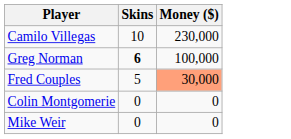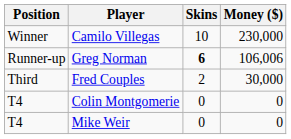+ column: Position | Winner | Runner-up | Third | T4 | T4
Greg Norman | Money ($): 100,000 -> 106,006
Fred Couples | Skins: 5 -> 2
Fred Couples | Money ($): lightsalmon background -> no background
